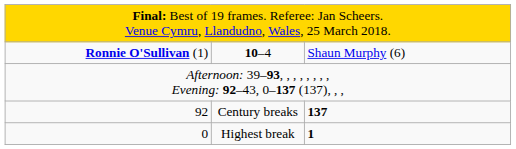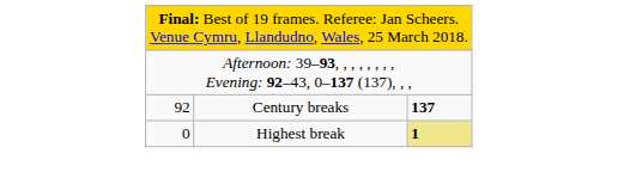- row: Ronnie O'Sullivan (1) | 10–4 | Shaun Murphy (6)
0 | column 3: no background -> khaki background
